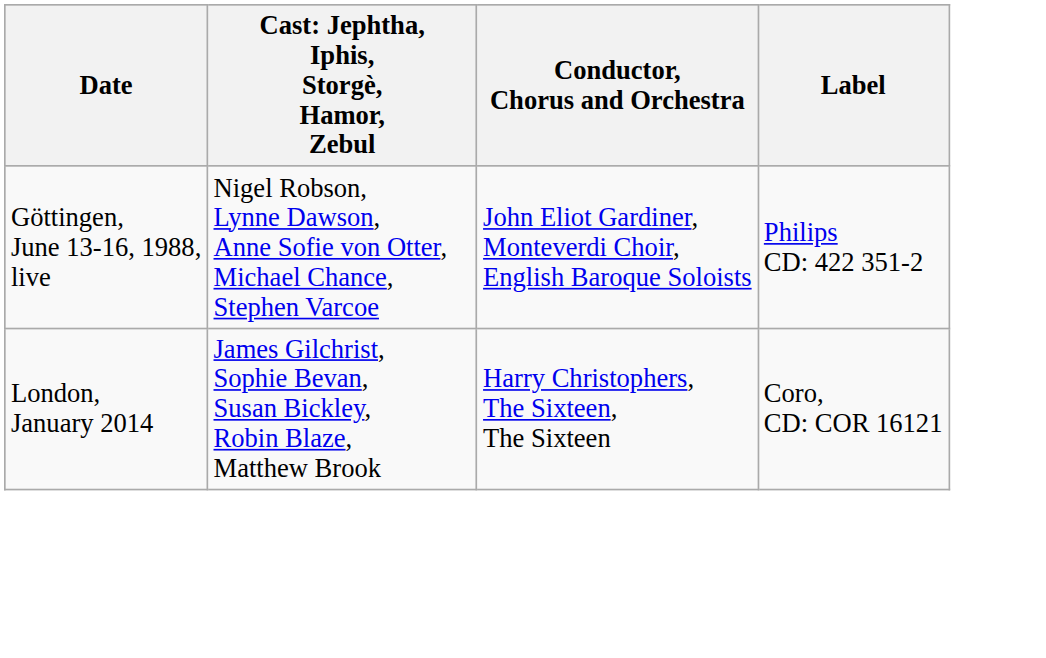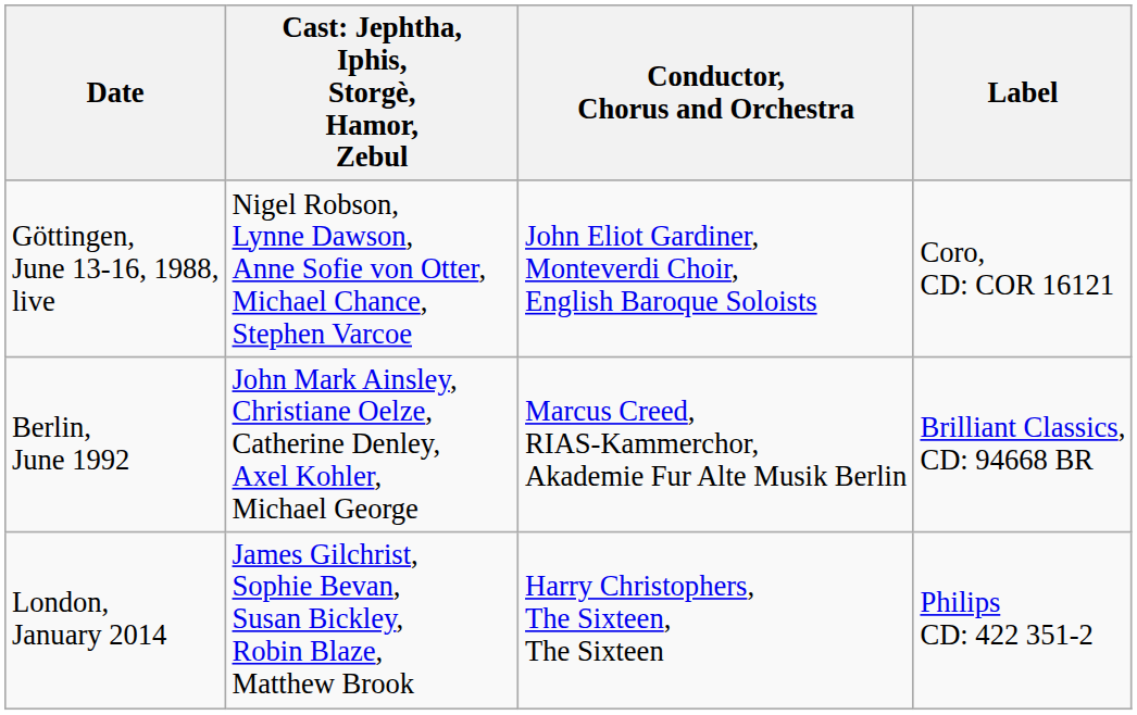Göttingen, June 13-16, 1988, live | Label: Philips CD: 422 351-2 -> Coro, CD: COR 16121
+ row: Berlin, June 1992 | John Mark Ainsley, Christiane Oelze, Catherine Denley, Axel Kohler, Michael George | Marcus Creed, RIAS‐Kammerchor, Akademie Fur Alte Musik Berlin | Brilliant Classics, CD: 94668 BR
London, January 2014 | Label: Coro, CD: COR 16121 -> Philips CD: 422 351-2
